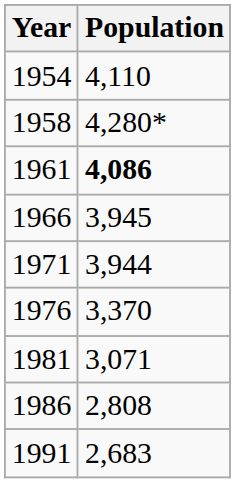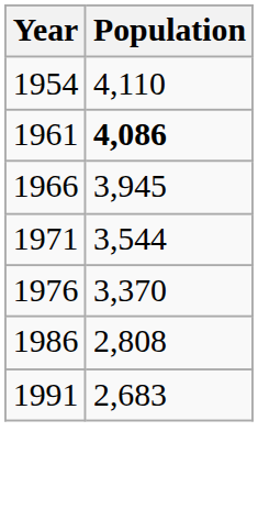- row: 1958 | 4,280*
1971 | Population: 3,944 -> 3,544
- row: 1981 | 3,071
